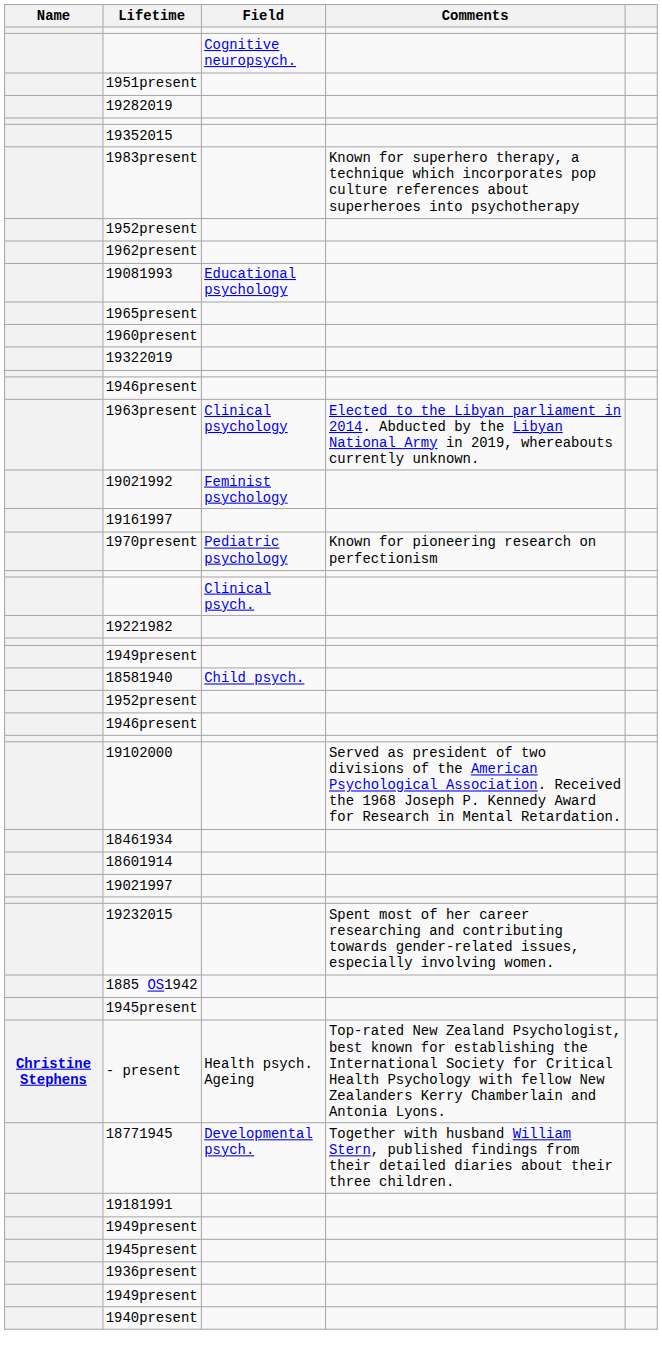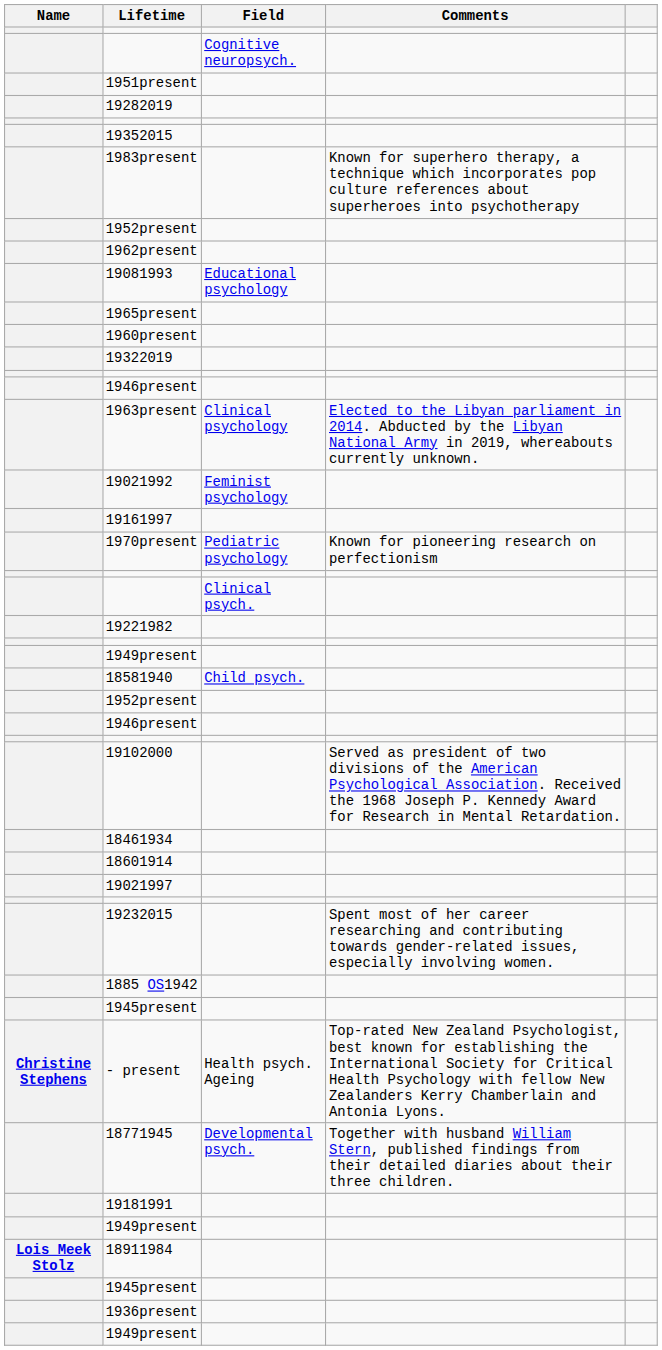+ row: Lois Meek Stolz | 18911984
- row: 1940present
